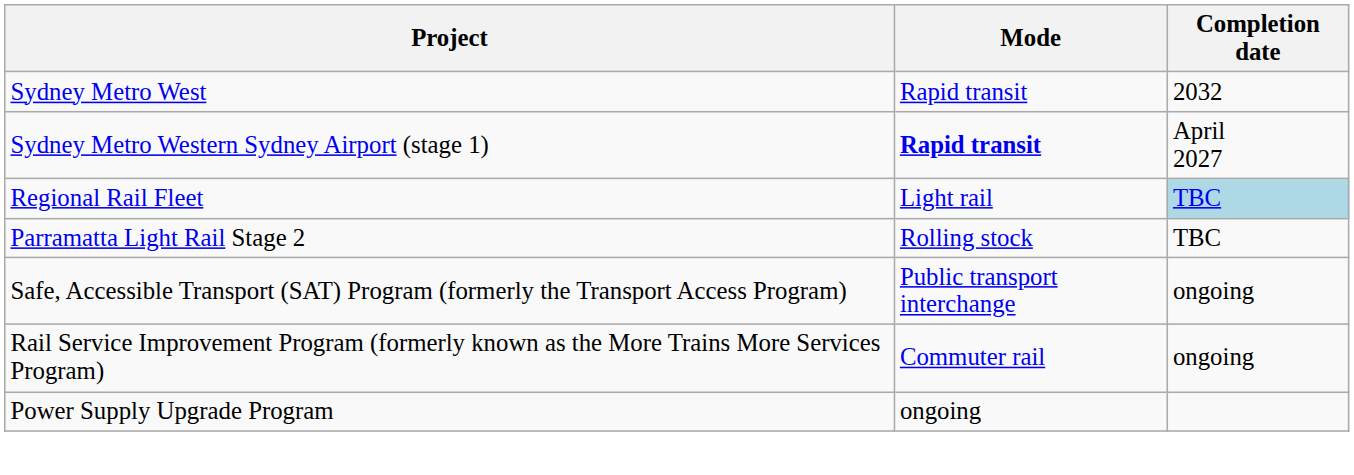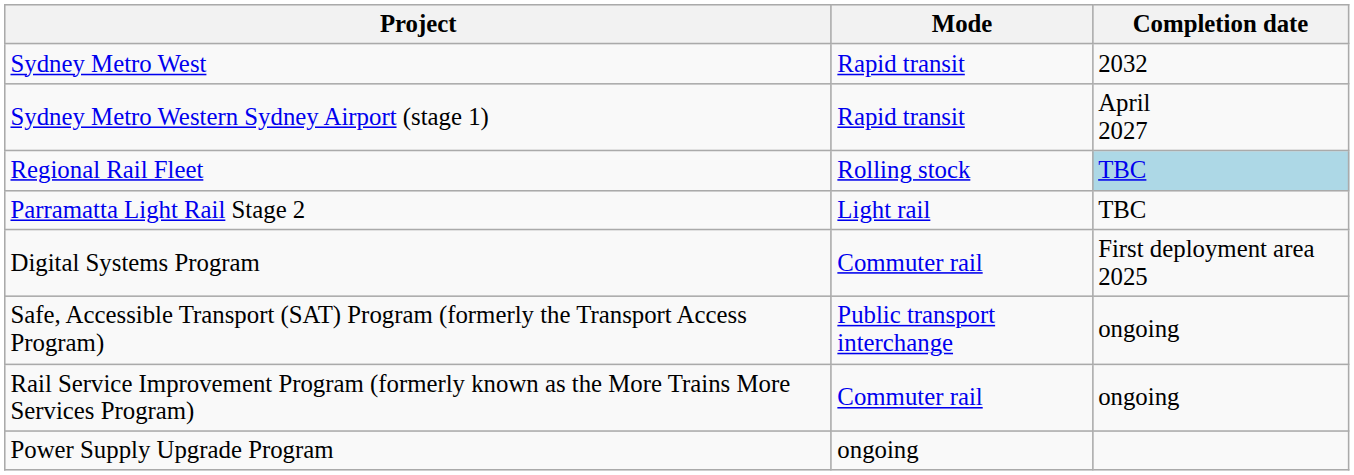Sydney Metro Western Sydney Airport (stage 1) | Mode: bold -> normal
Regional Rail Fleet | Mode: Light rail -> Rolling stock
Parramatta Light Rail Stage 2 | Mode: Rolling stock -> Light rail
+ row: Digital Systems Program | Commuter rail | First deployment area 2025
